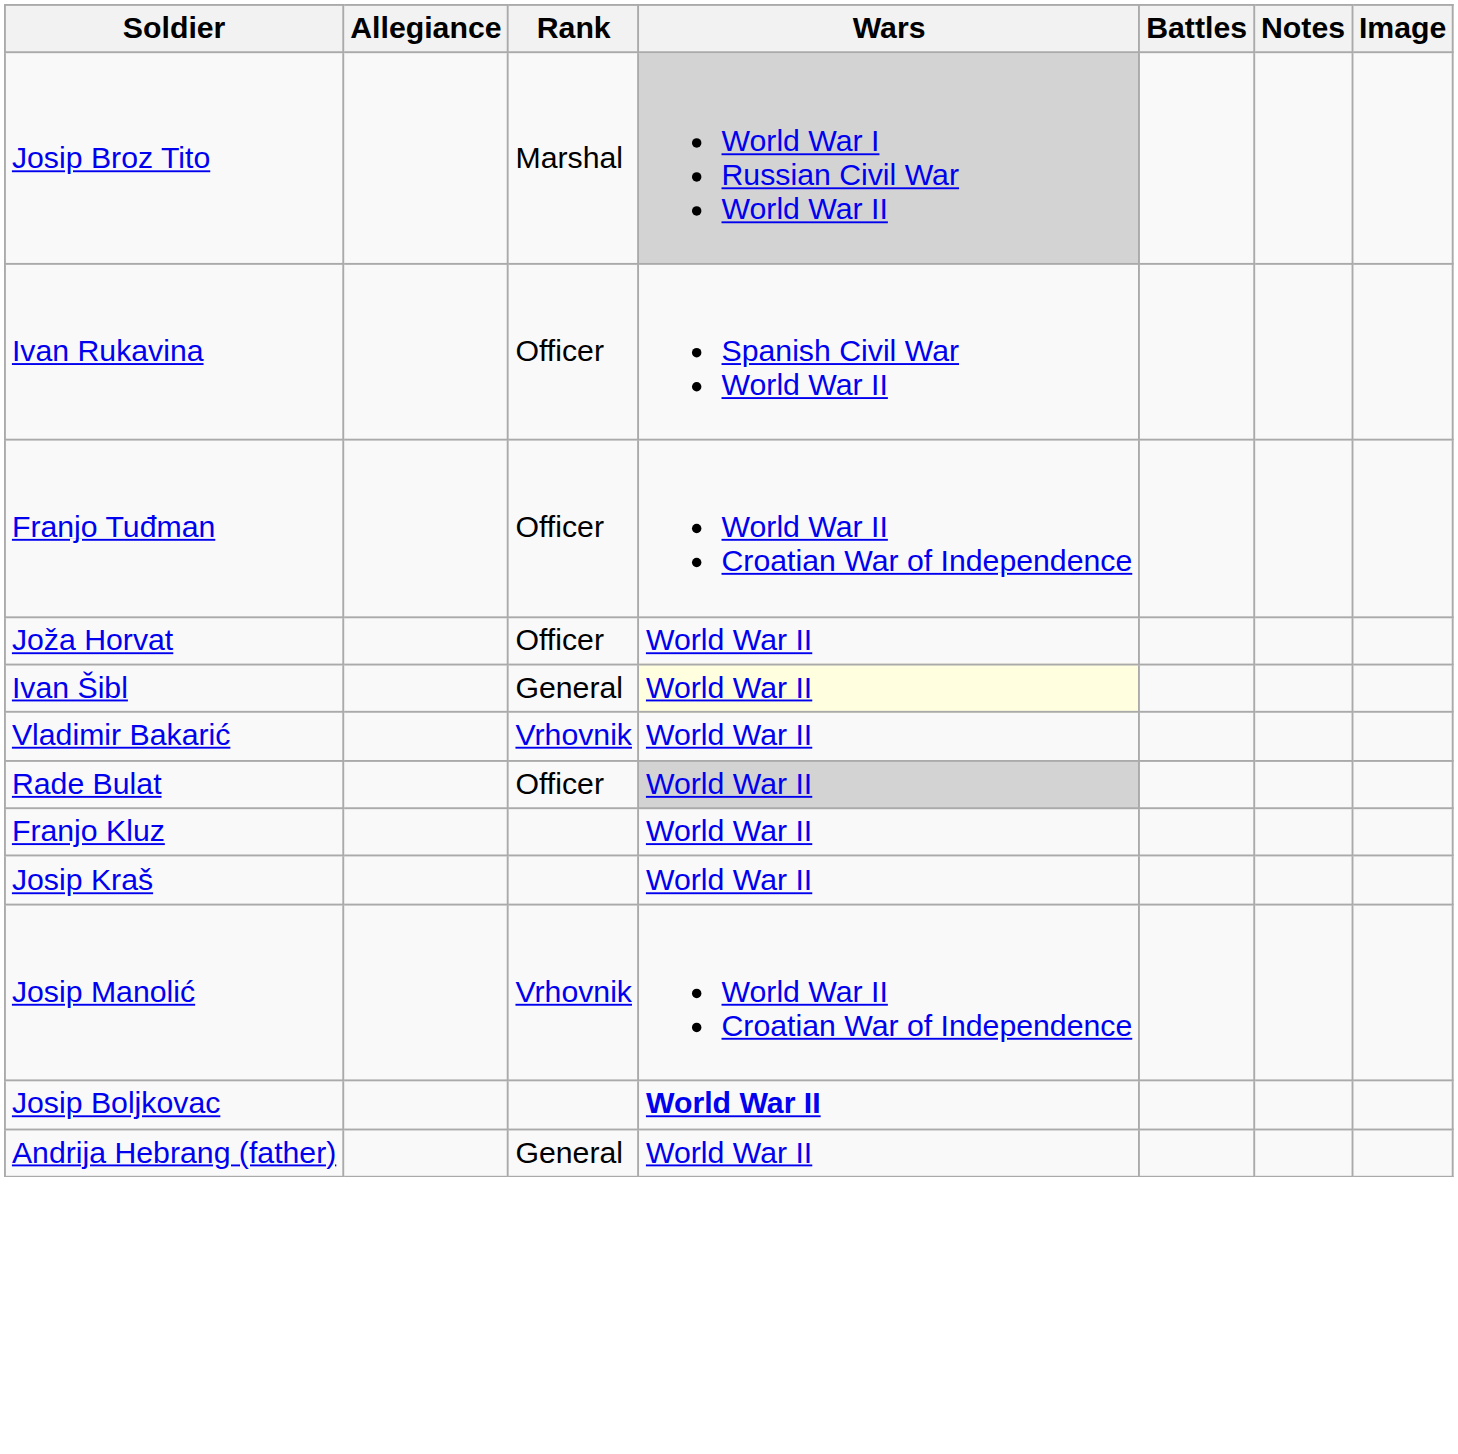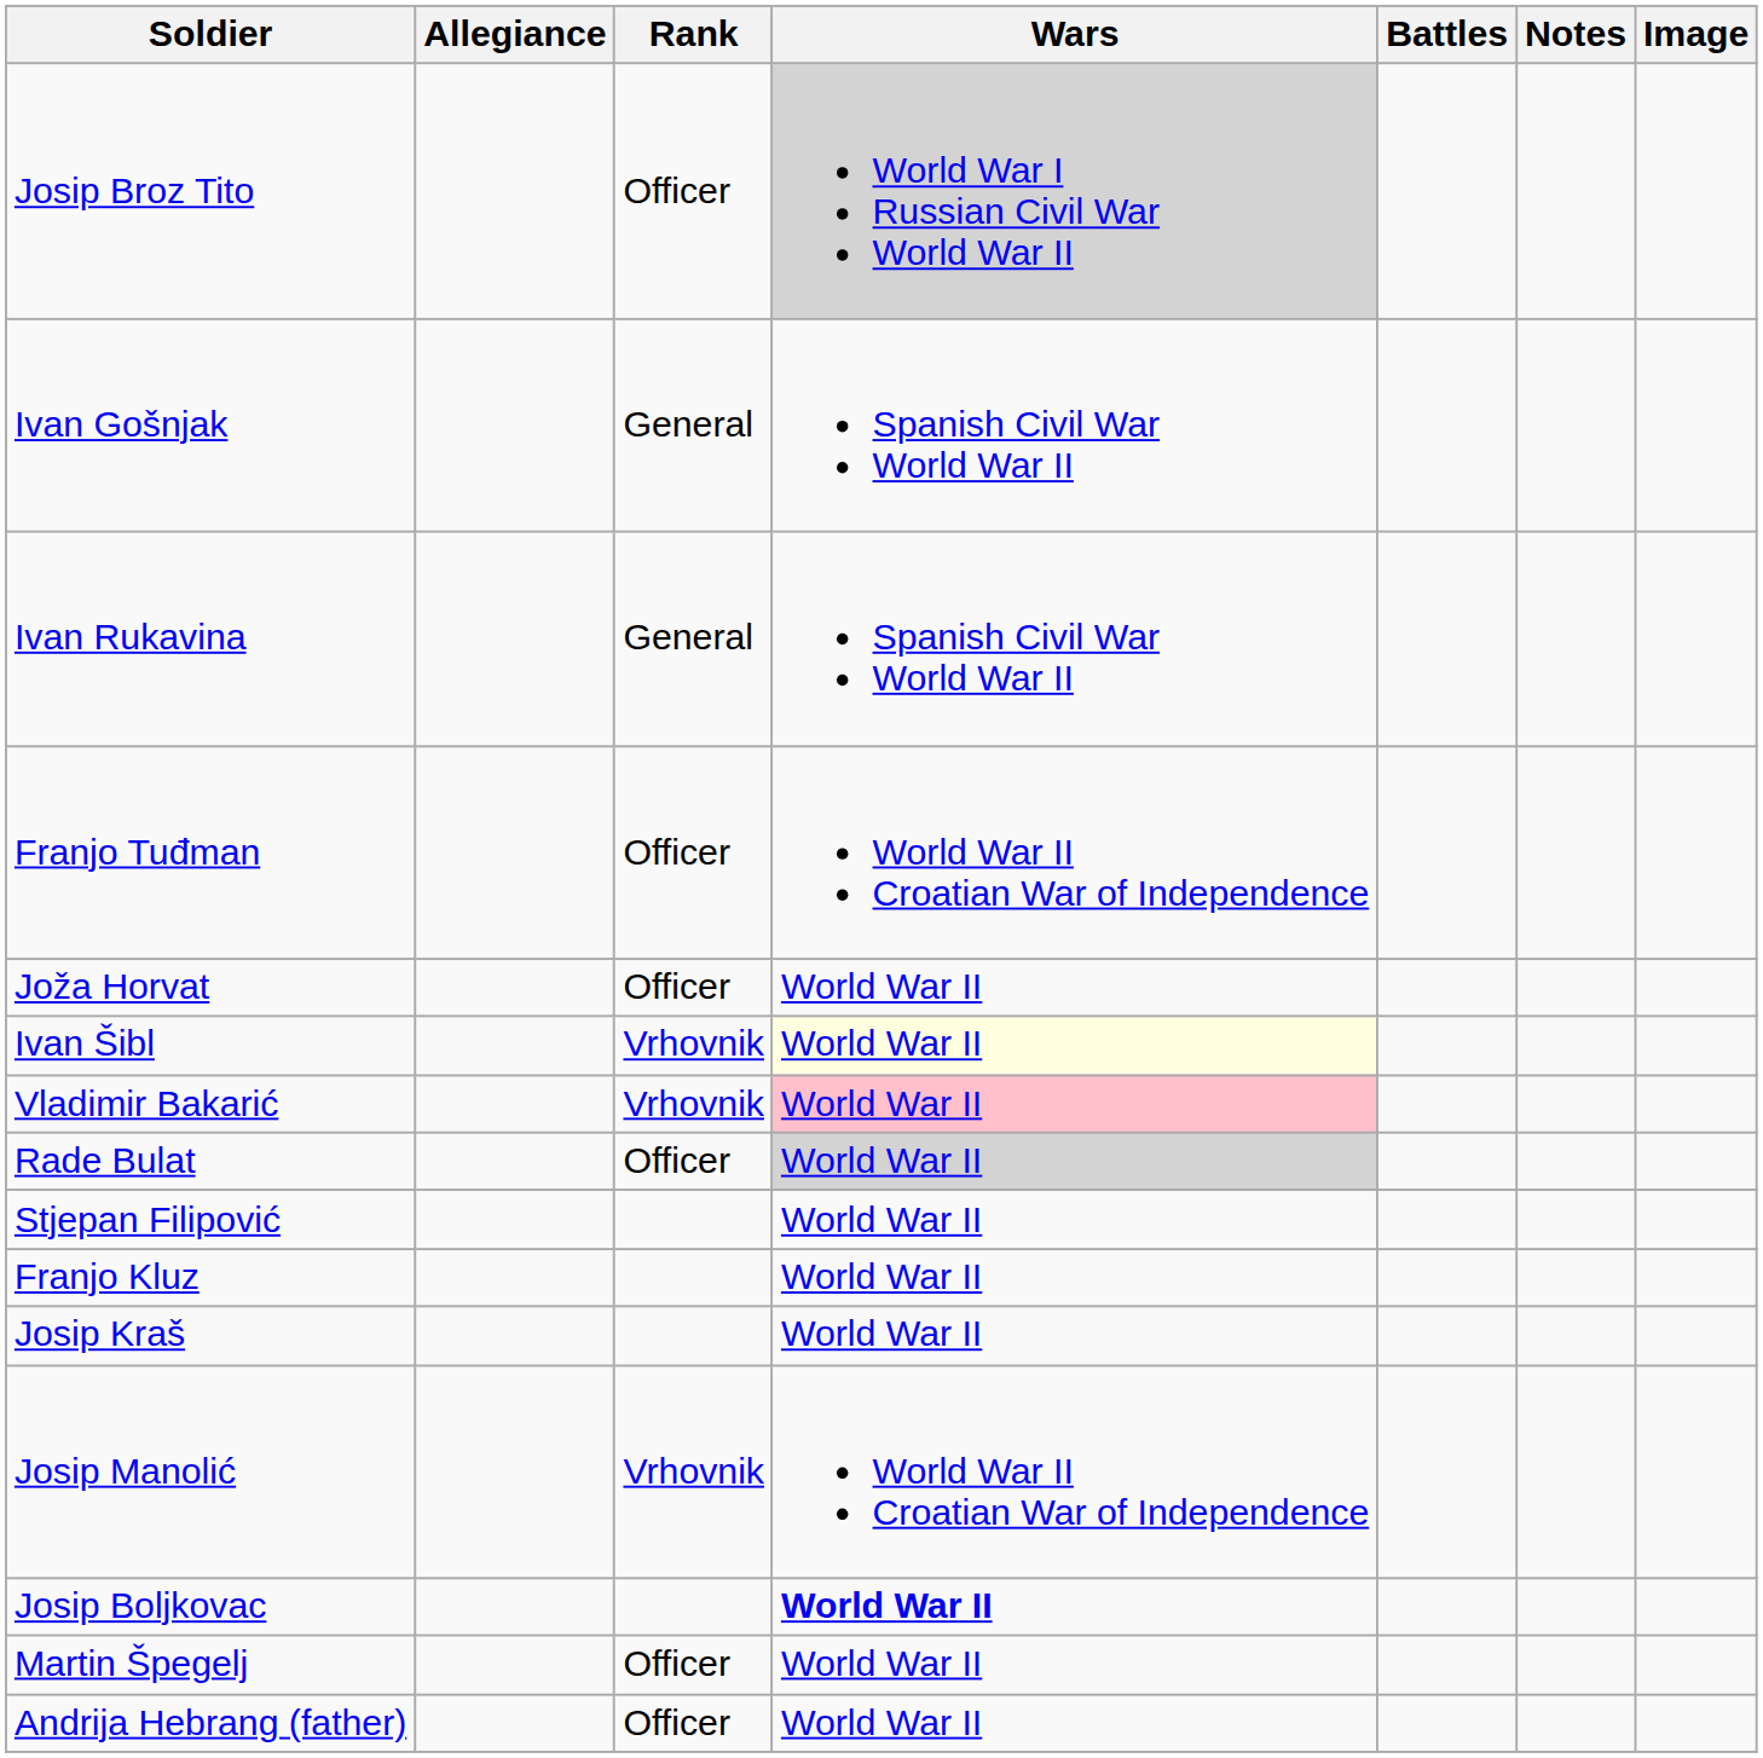Josip Broz Tito | Rank: Marshal -> Officer
+ row: Ivan Gošnjak | General | Spanish Civil War World War II
Ivan Rukavina | Rank: Officer -> General
Ivan Šibl | Rank: General -> Vrhovnik
Vladimir Bakarić | Wars: no background -> pink background
+ row: Stjepan Filipović | World War II
+ row: Martin Špegelj | Officer | World War II
Andrija Hebrang (father) | Rank: General -> Officer
